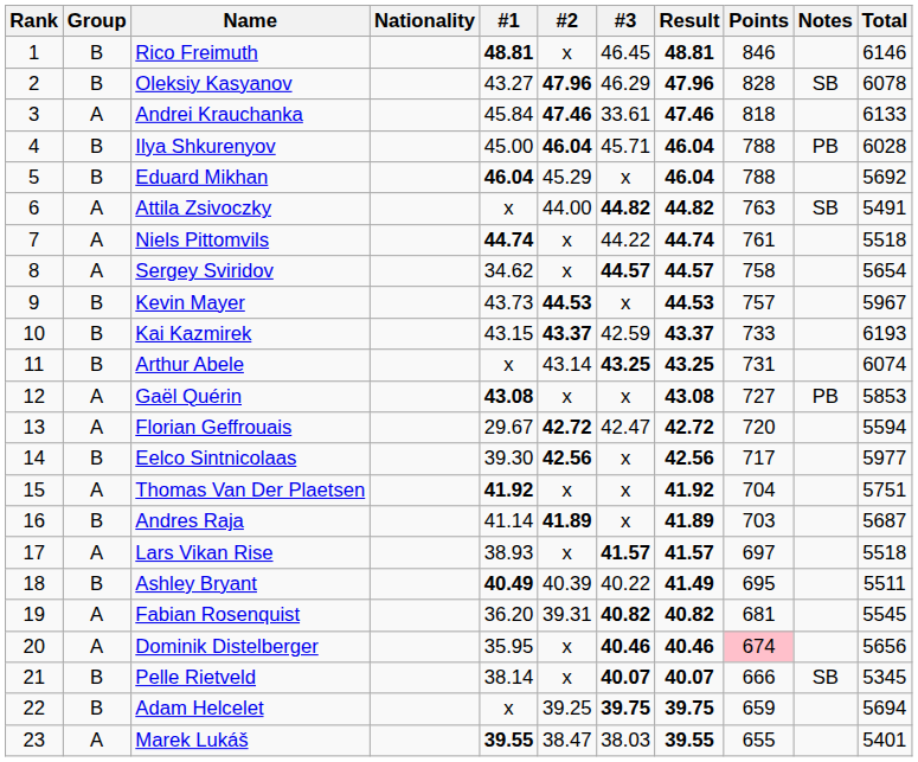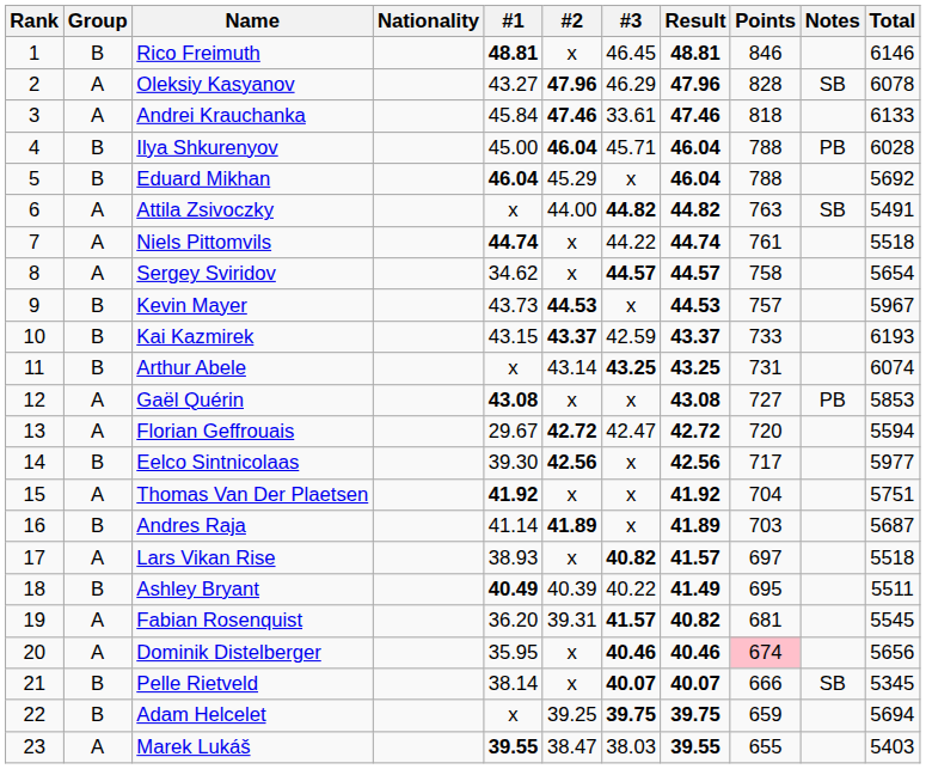Oleksiy Kasyanov | Group: B -> A
Lars Vikan Rise | #3: 41.57 -> 40.82
Fabian Rosenquist | #3: 40.82 -> 41.57
Marek Lukáš | Total: 5401 -> 5403
